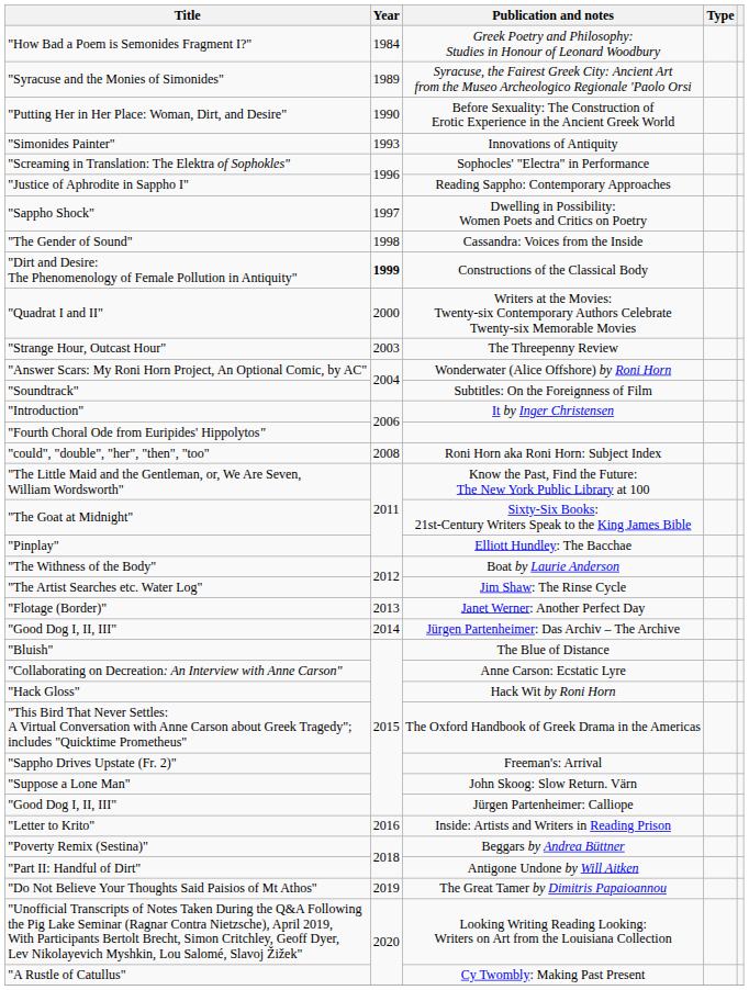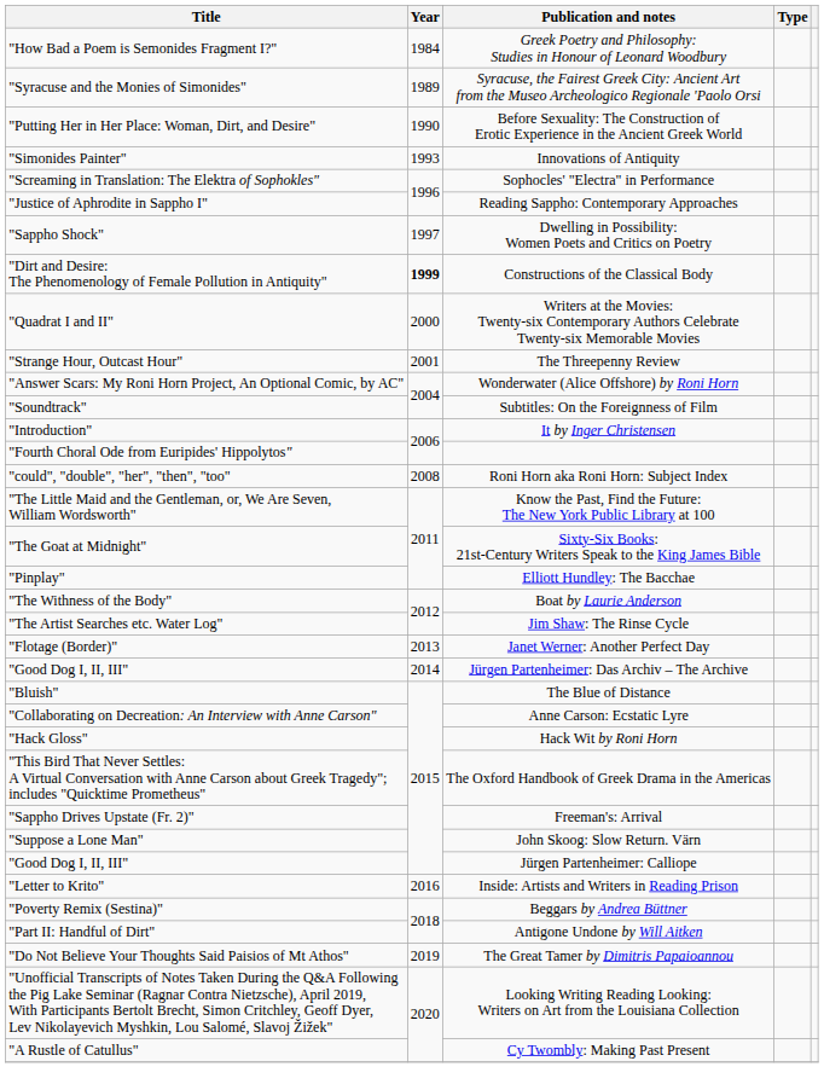- row: "The Gender of Sound" | 1998 | Cassandra: Voices from the Inside
The Threepenny Review | Year: 2003 -> 2001
